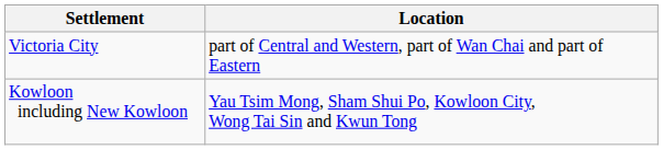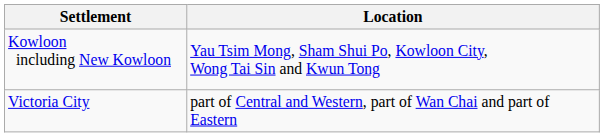rows swapped: Victoria City <-> Kowloon including New Kowloon
